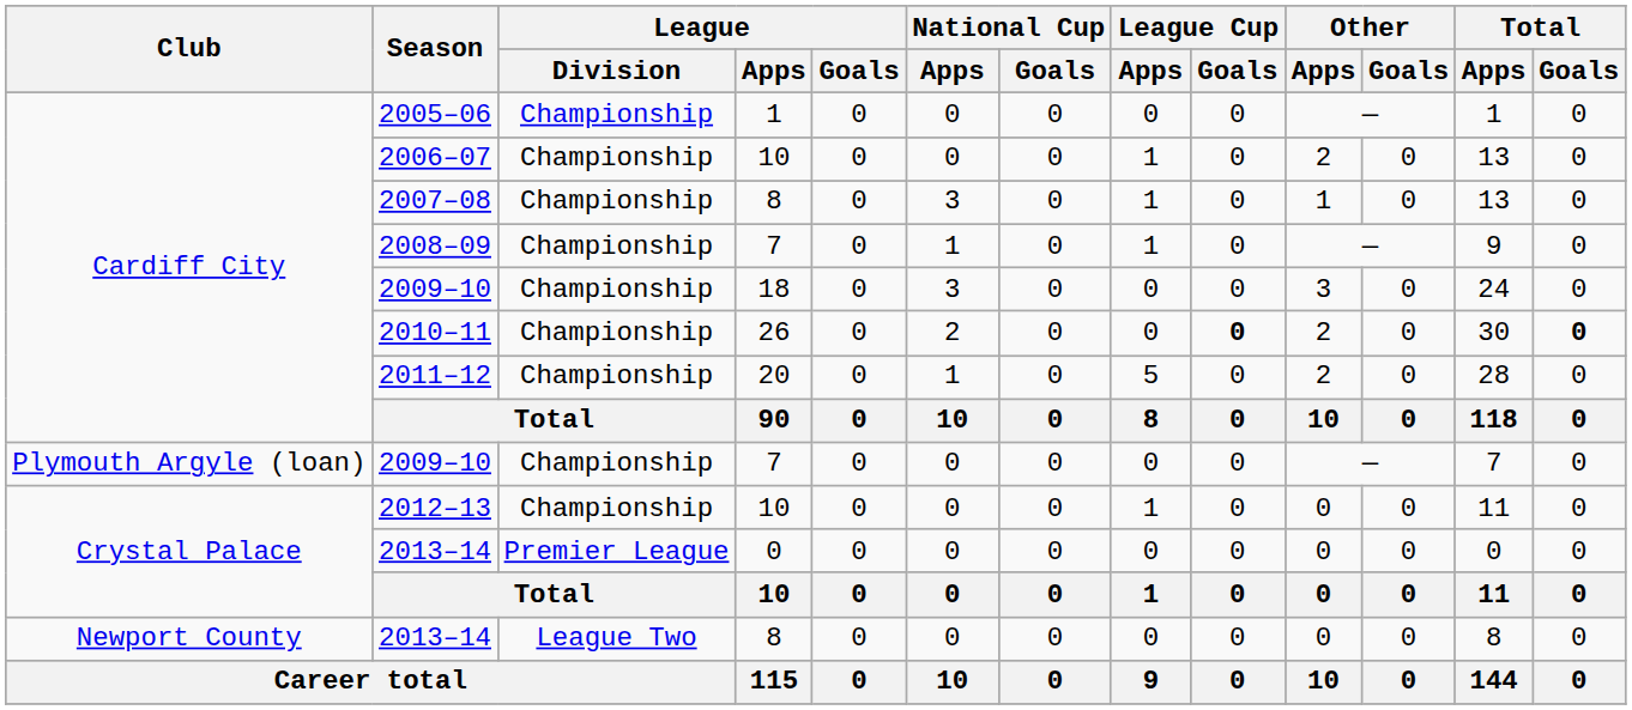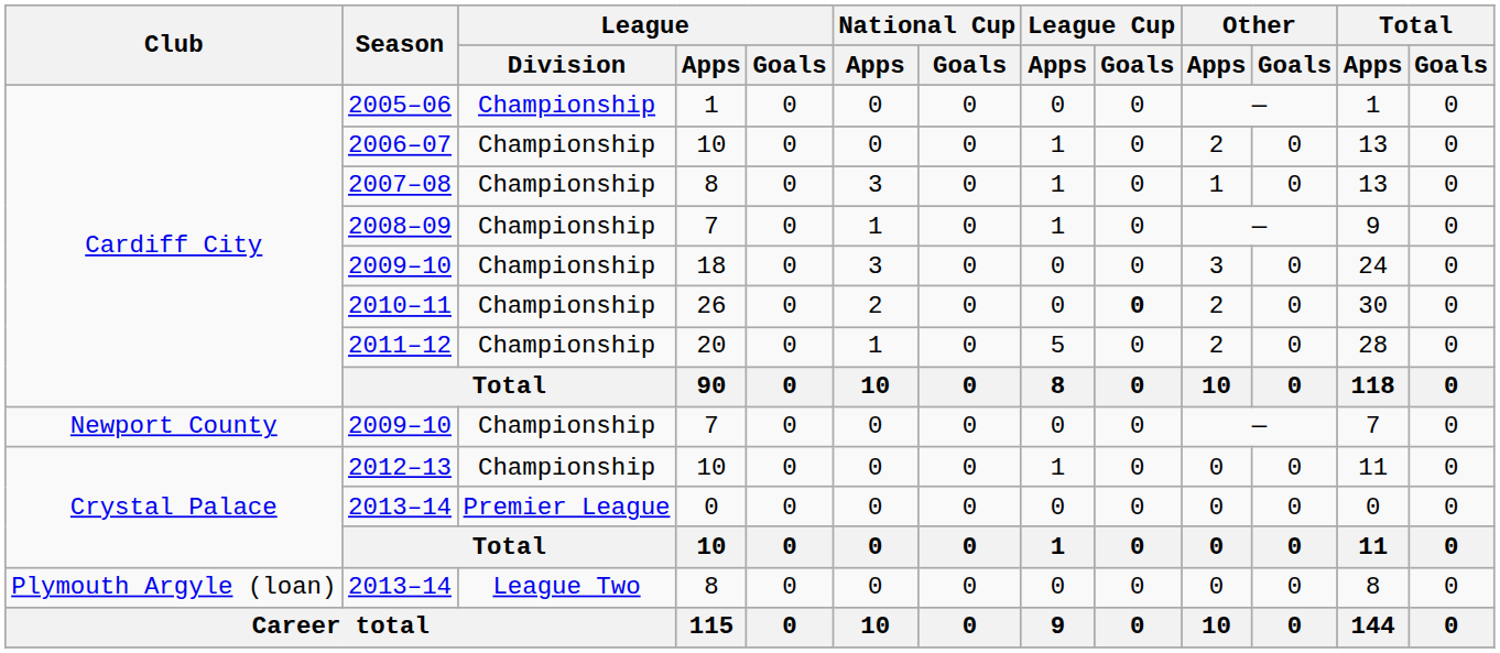2010–11 | Total / Goals: bold -> normal
2009–10 / 7 | Club: Plymouth Argyle (loan) -> Newport County
2013–14 / 8 | Club: Newport County -> Plymouth Argyle (loan)
